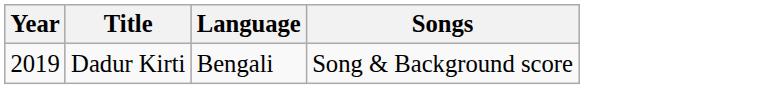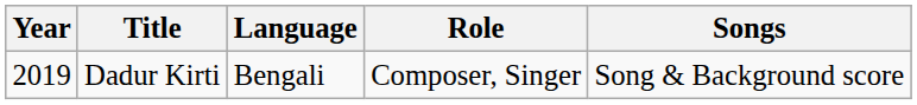+ column: Role | Composer, Singer
